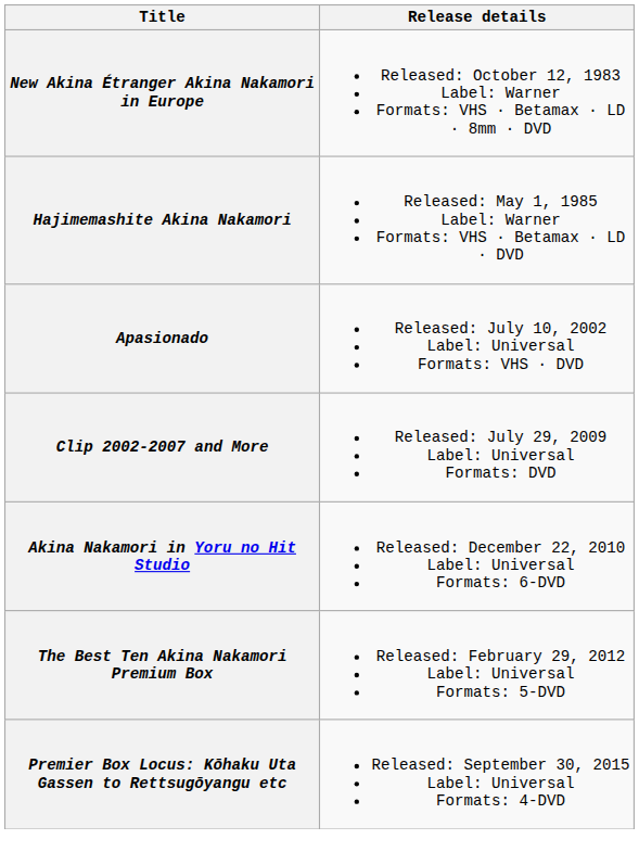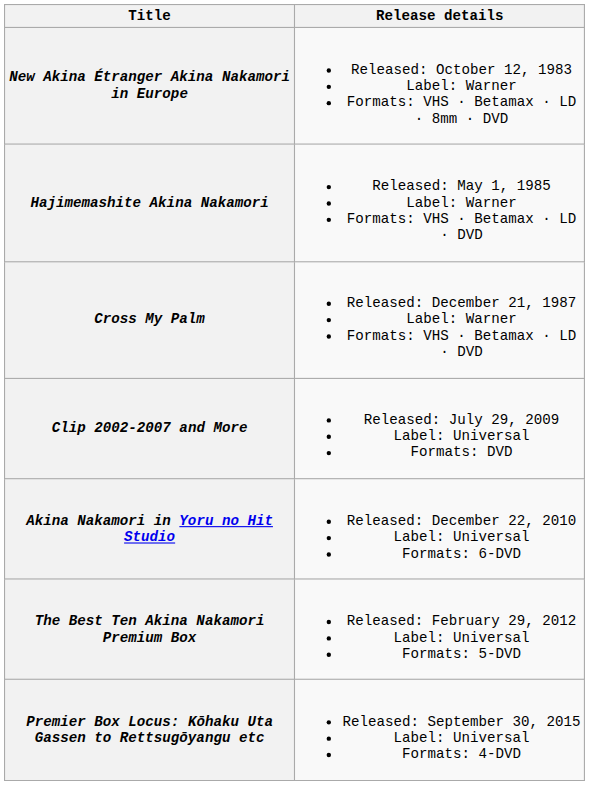+ row: Cross My Palm | Released: December 21, 1987 Label: Warner Formats: VHS · Betamax · LD · DVD
- row: Apasionado | Released: July 10, 2002 Label: Universal Formats: VHS · DVD
